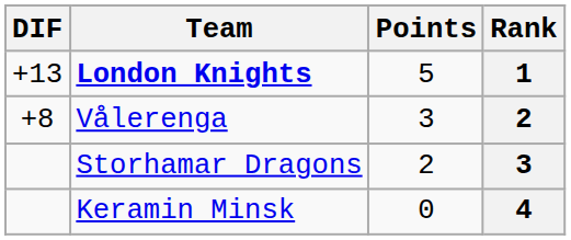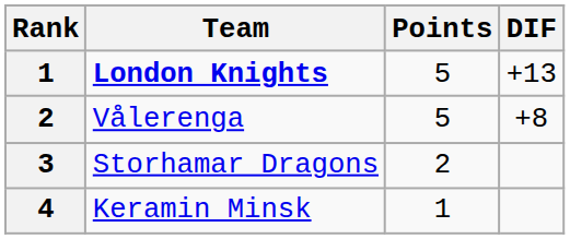columns swapped: Rank <-> DIF
Vålerenga | Points: 3 -> 5
Keramin Minsk | Points: 0 -> 1
